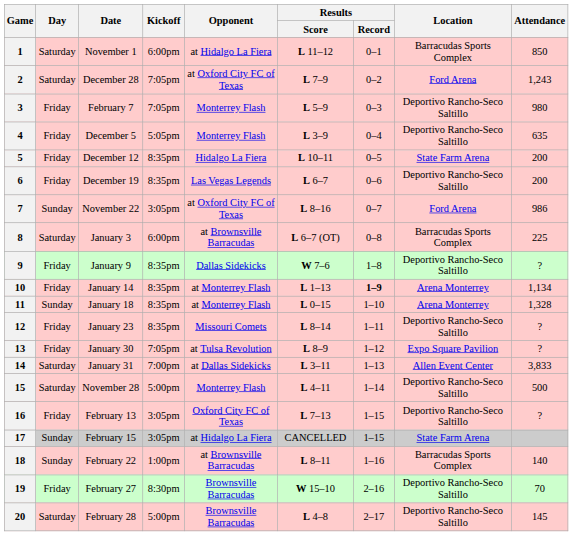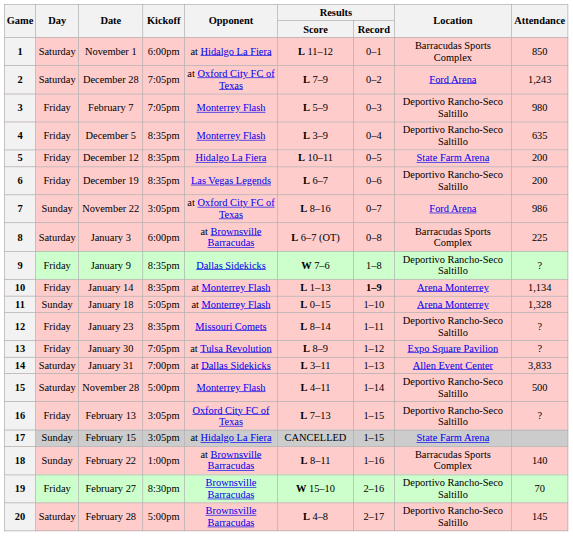4 | Kickoff: 5:05pm -> 8:35pm
11 | Kickoff: 8:35pm -> 5:05pm
